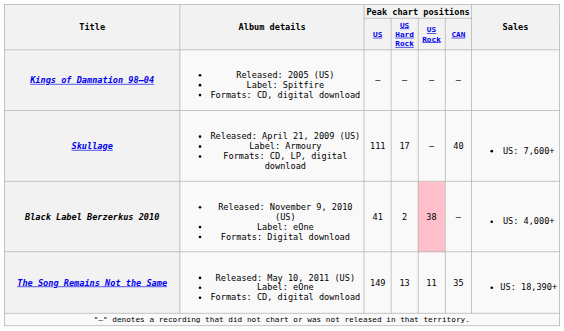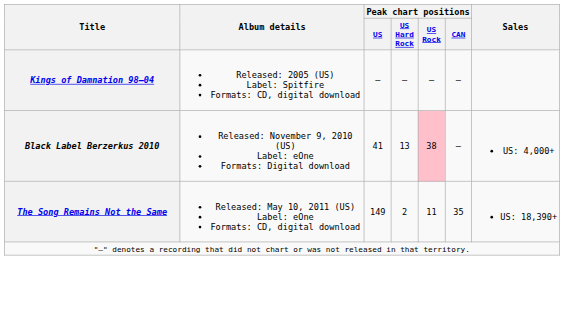- row: Skullage | Released: April 21, 2009 (US) Label: Armoury Formats: CD, LP, digital download | 111 | 17 | — | 40 | US: 7,600+
Black Label Berzerkus 2010 | Peak chart positions / US Hard Rock: 2 -> 13
The Song Remains Not the Same | Peak chart positions / US Hard Rock: 13 -> 2
